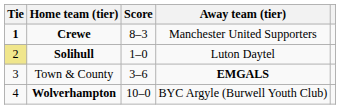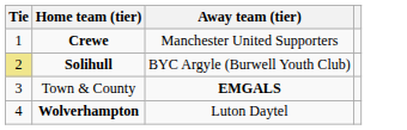- column: Score | 8–3 | 1–0 | 3–6 | 10–0
Crewe | Tie: bold -> normal
Solihull | Away team (tier): Luton Daytel -> BYC Argyle (Burwell Youth Club)
Wolverhampton | Away team (tier): BYC Argyle (Burwell Youth Club) -> Luton Daytel
